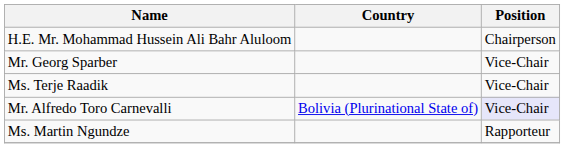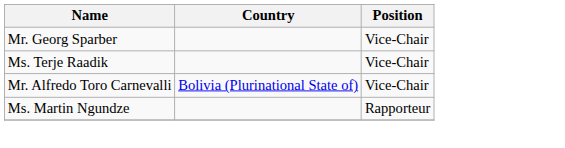- row: H.E. Mr. Mohammad Hussein Ali Bahr Aluloom | Chairperson
Mr. Alfredo Toro Carnevalli | Position: lavender background -> no background
